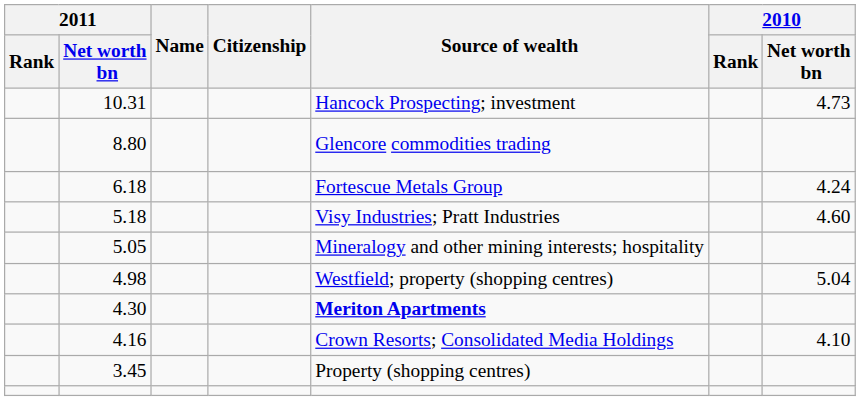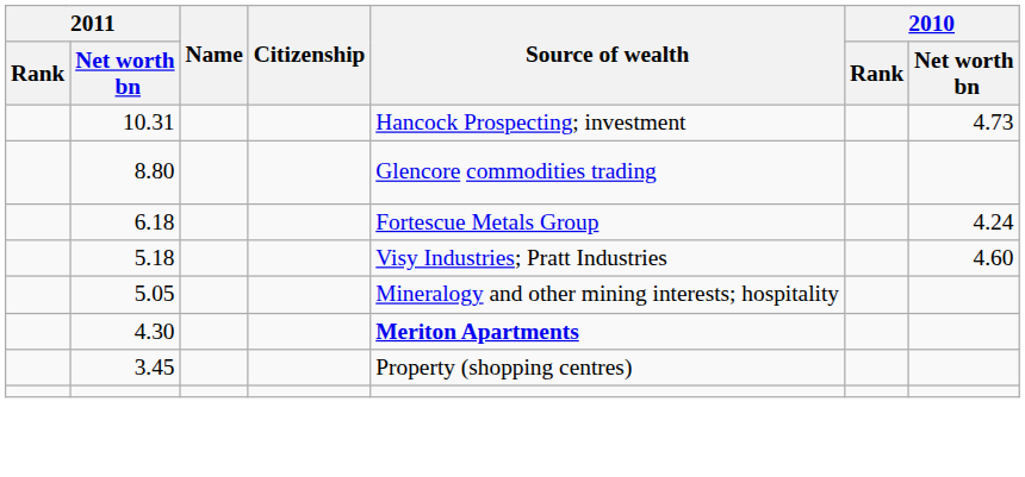- row: 4.98 | Westfield; property (shopping centres) | 5.04
- row: 4.16 | Crown Resorts; Consolidated Media Holdings | 4.10
